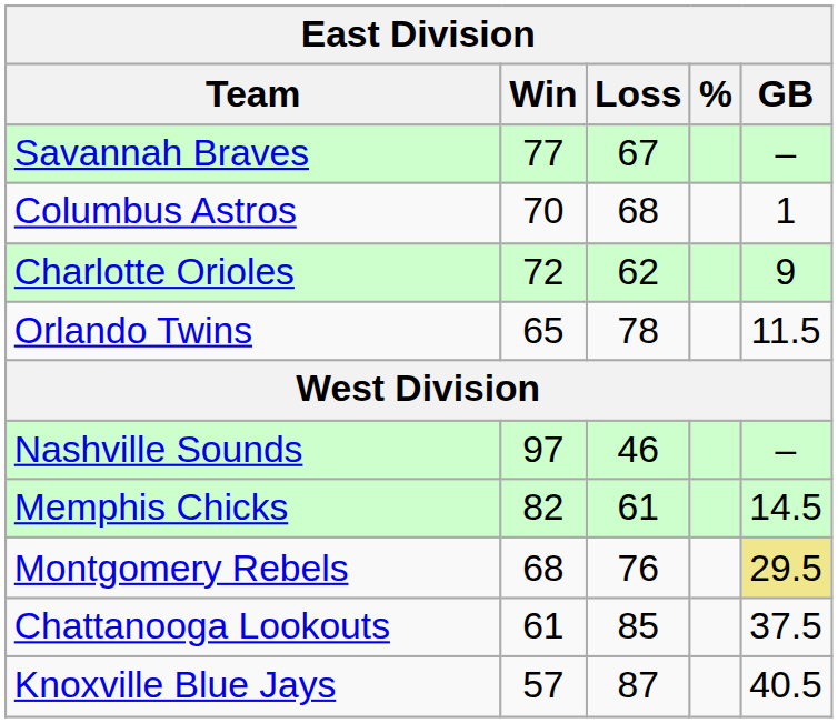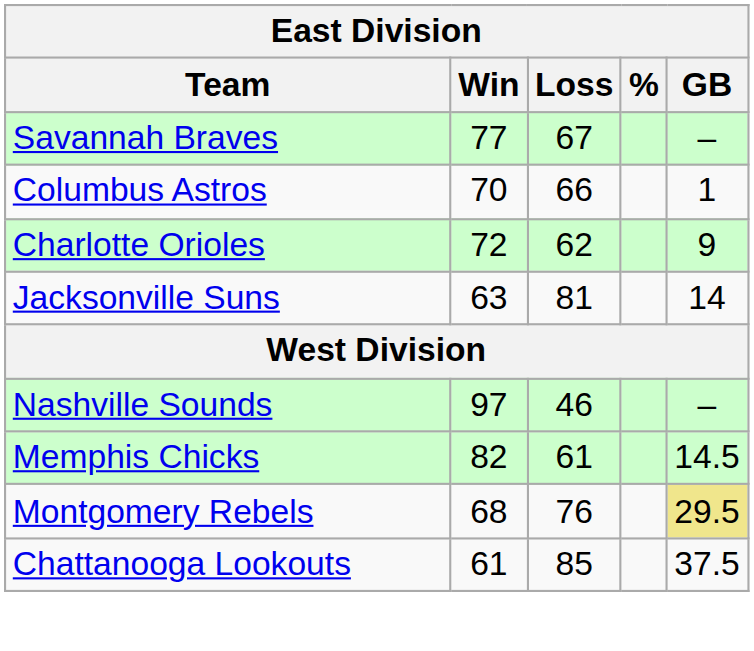Columbus Astros | Loss: 68 -> 66
- row: Orlando Twins | 65 | 78 | 11.5
+ row: Jacksonville Suns | 63 | 81 | 14
- row: Knoxville Blue Jays | 57 | 87 | 40.5
